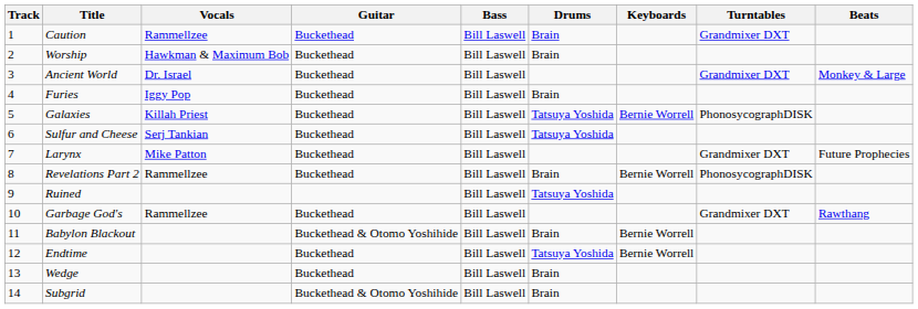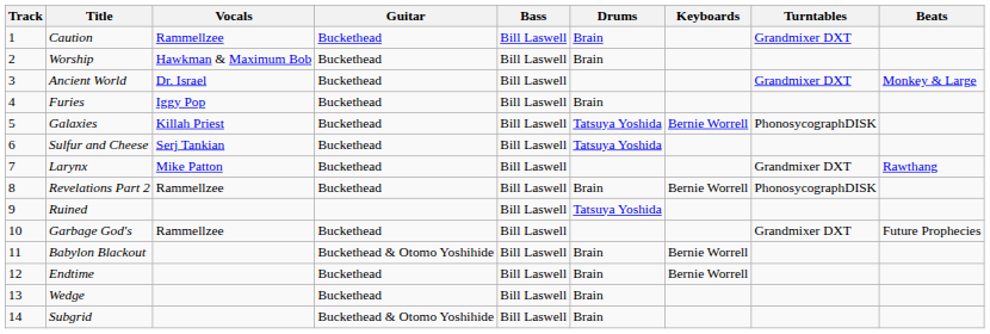Larynx | Beats: Future Prophecies -> Rawthang
Garbage God's | Beats: Rawthang -> Future Prophecies
Endtime | Drums: Tatsuya Yoshida -> Brain
